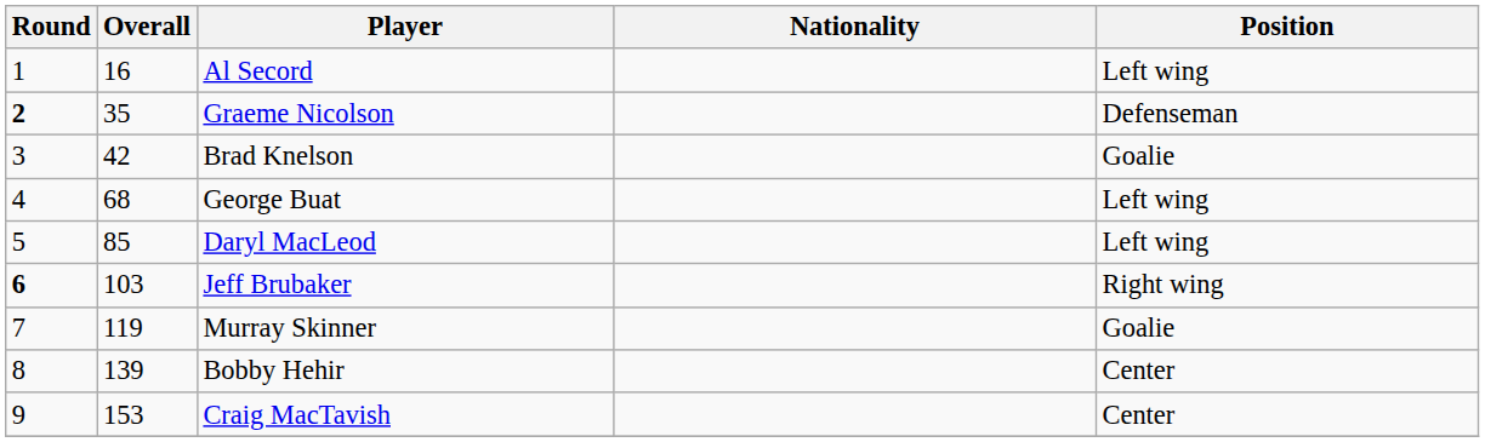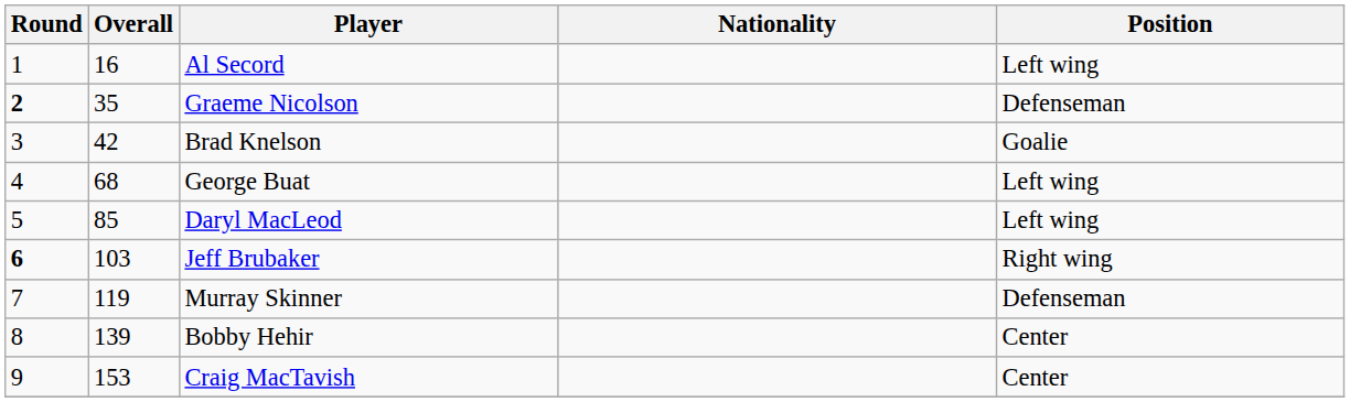Murray Skinner | Position: Goalie -> Defenseman
